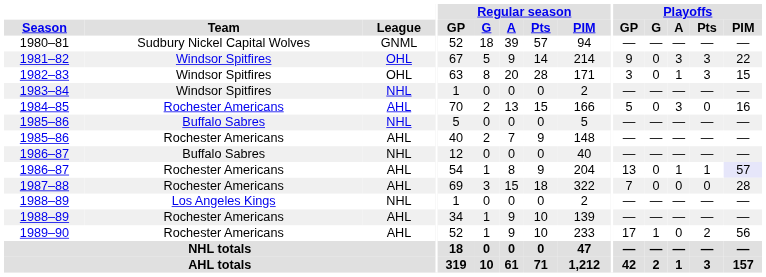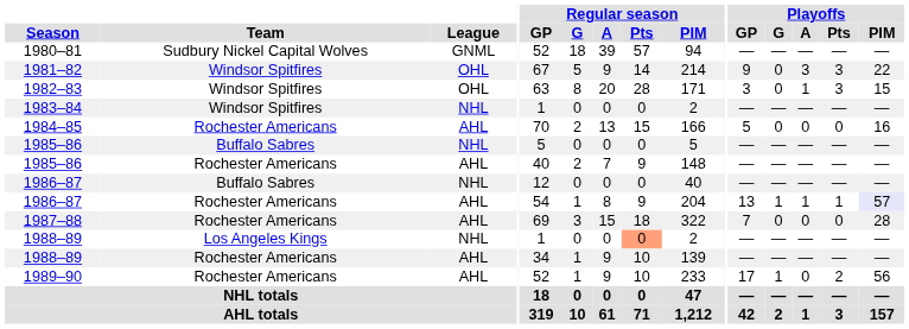1984–85 | Playoffs / A: 3 -> 0
1986–87 / Rochester Americans | Playoffs / G: 0 -> 1
1988–89 / Los Angeles Kings | Regular season / Pts: no background -> lightsalmon background
